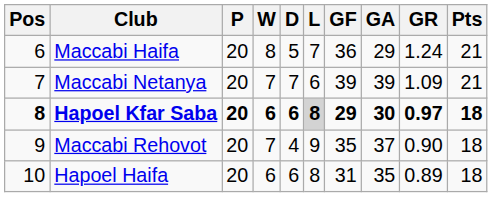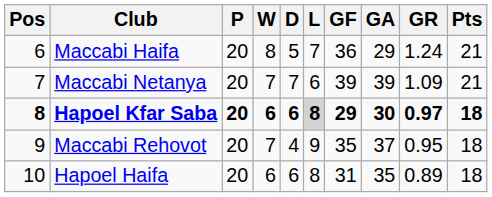Maccabi Rehovot | GR: 0.90 -> 0.95
